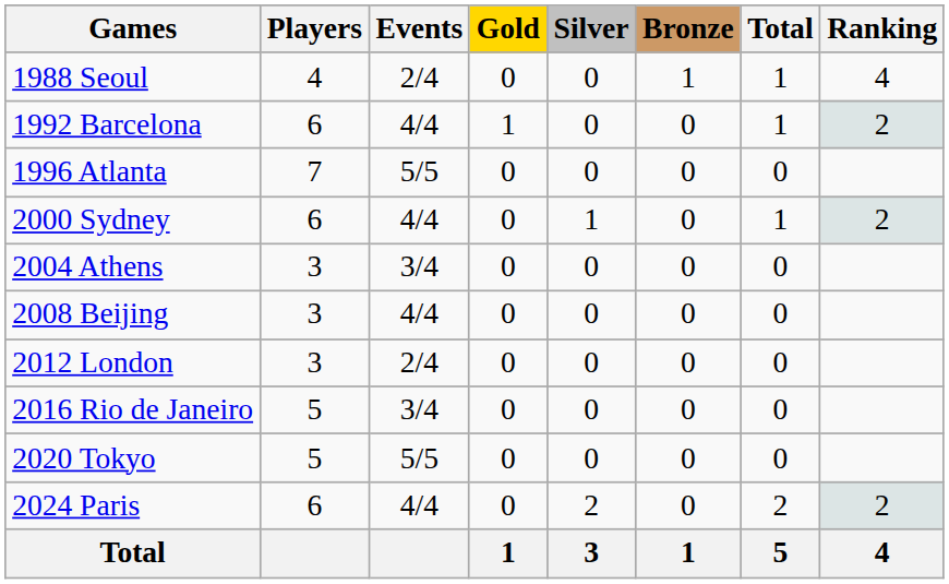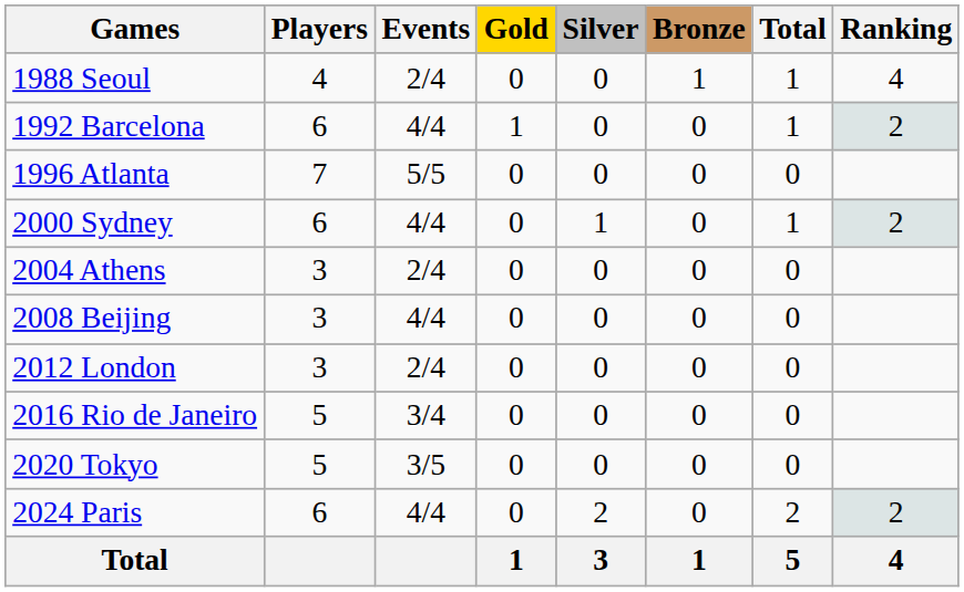2004 Athens | Events: 3/4 -> 2/4
2020 Tokyo | Events: 5/5 -> 3/5
